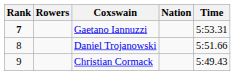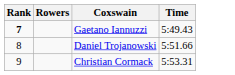- column: Nation
Gaetano Iannuzzi | Time: 5:53.31 -> 5:49.43
Christian Cormack | Time: 5:49.43 -> 5:53.31
